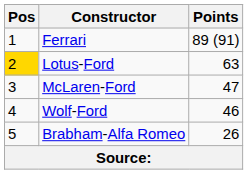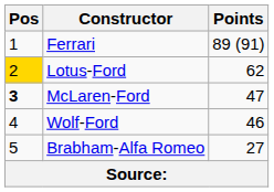Lotus-Ford | Points: 63 -> 62
McLaren-Ford | Pos: normal -> bold
Brabham-Alfa Romeo | Points: 26 -> 27
